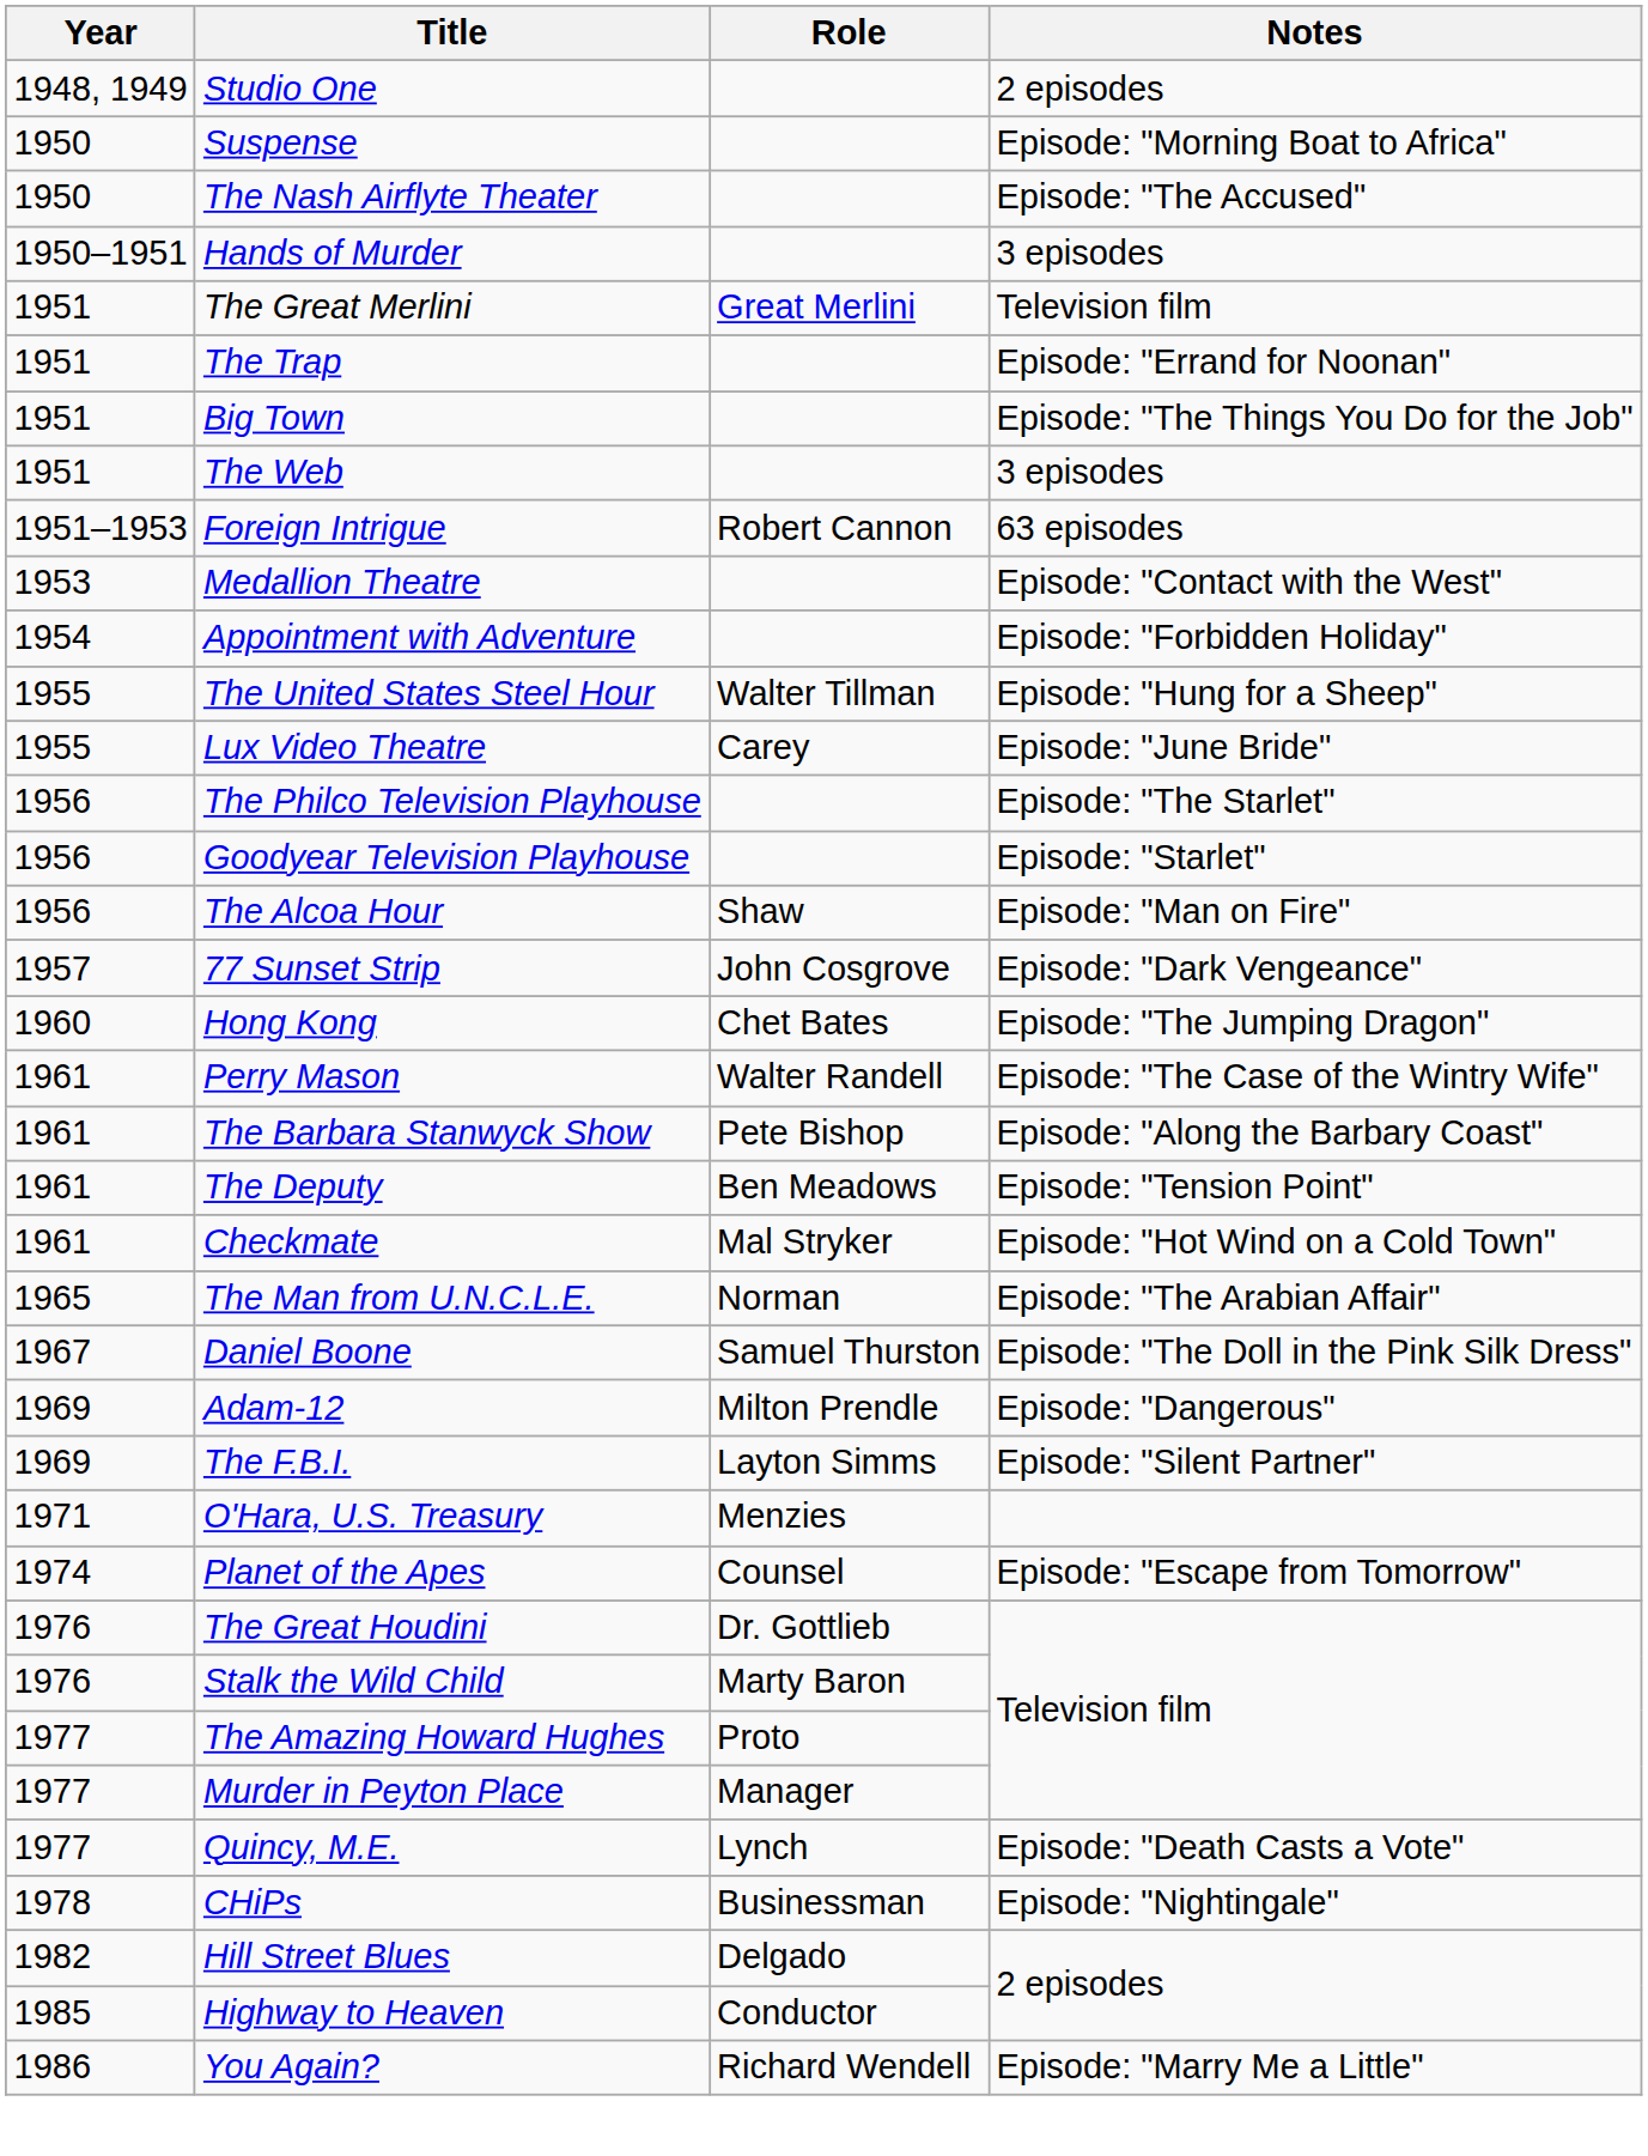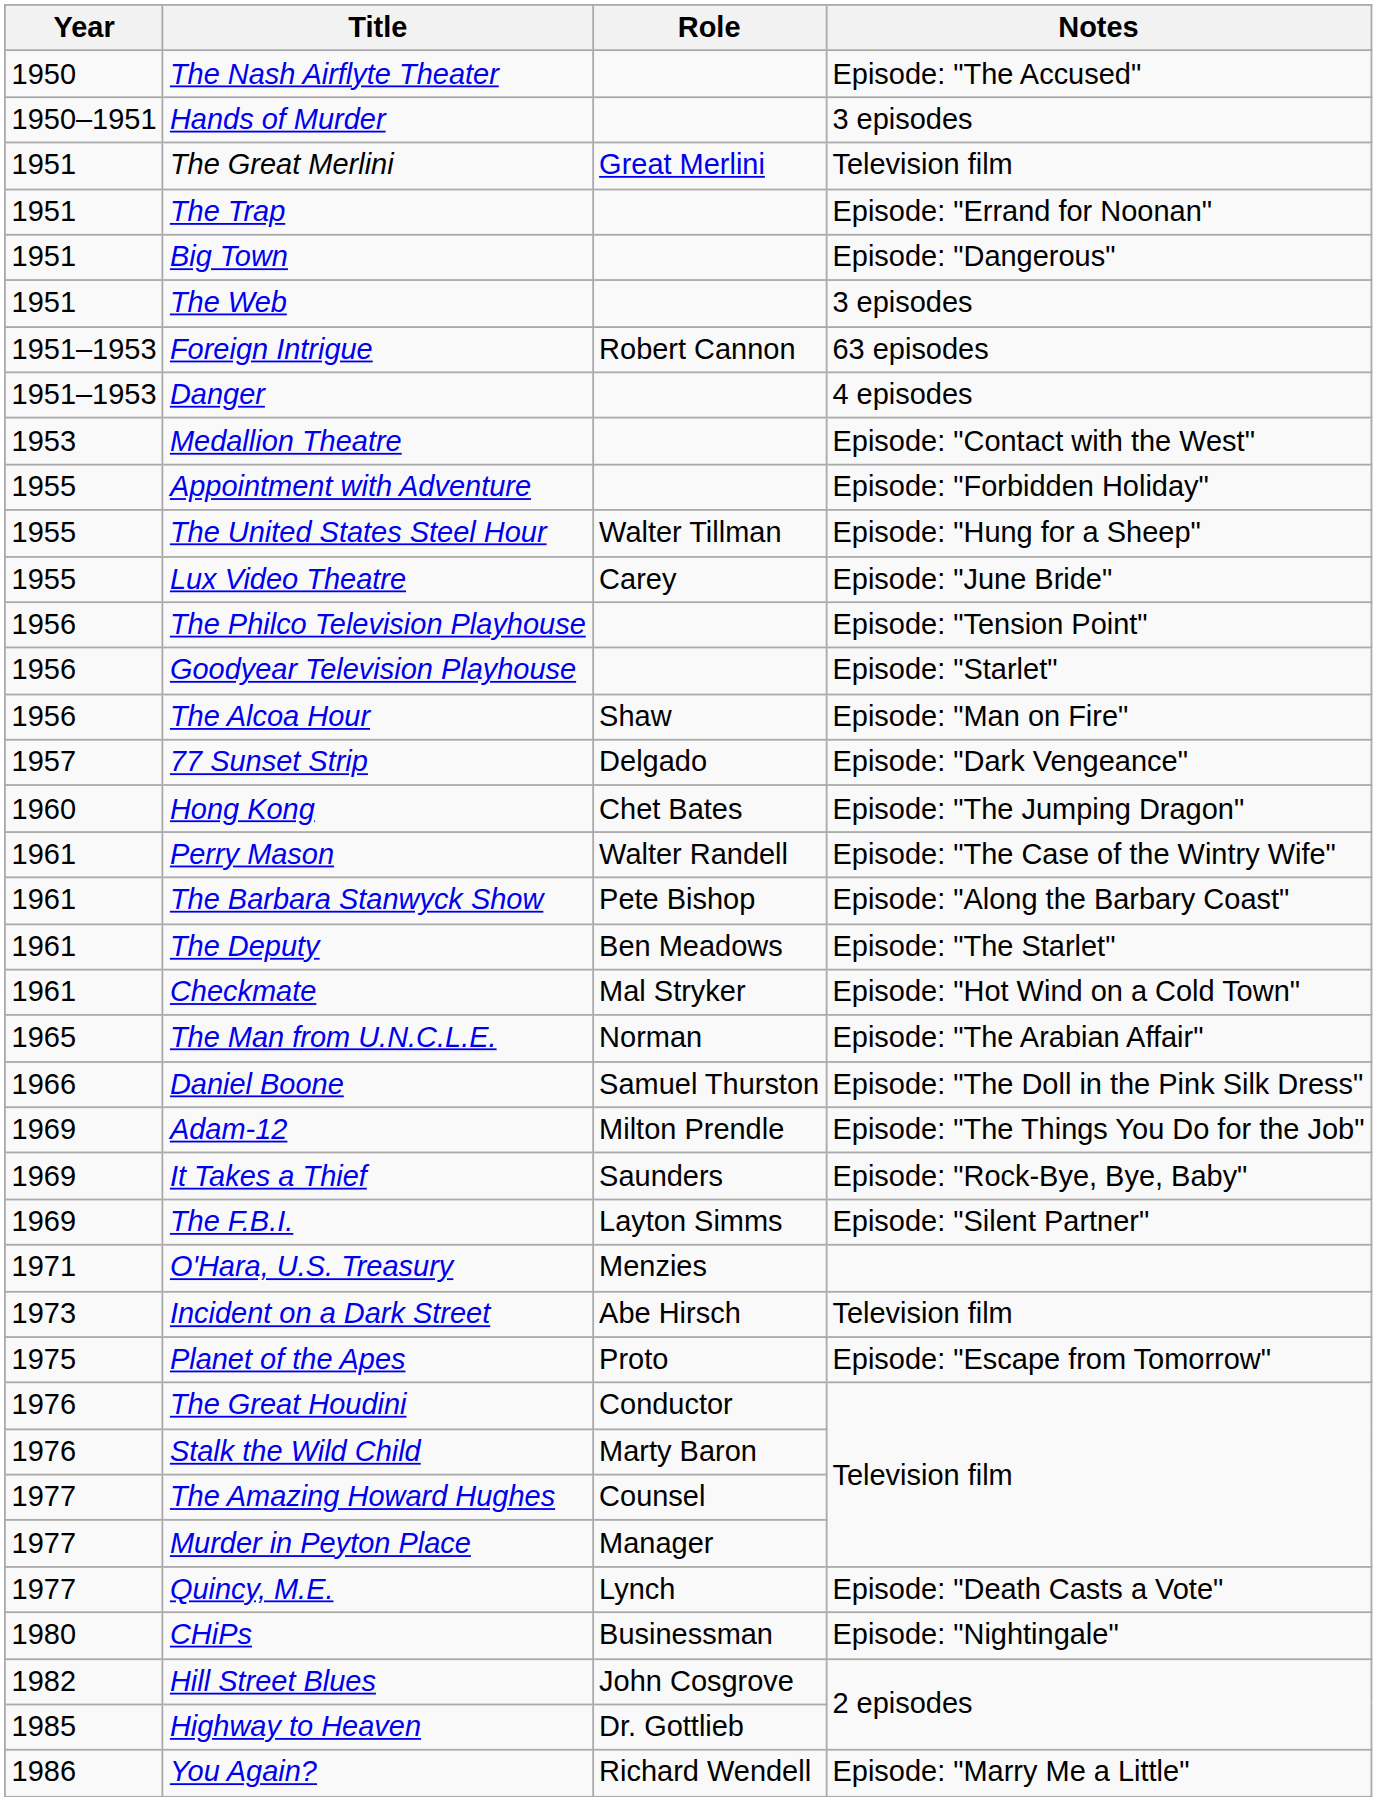- row: 1948, 1949 | Studio One | 2 episodes
- row: 1950 | Suspense | Episode: "Morning Boat to Africa"
Big Town | Notes: Episode: "The Things You Do for the Job" -> Episode: "Dangerous"
+ row: 1951–1953 | Danger | 4 episodes
Appointment with Adventure | Year: 1954 -> 1955
The Philco Television Playhouse | Notes: Episode: "The Starlet" -> Episode: "Tension Point"
77 Sunset Strip | Role: John Cosgrove -> Delgado
The Deputy | Notes: Episode: "Tension Point" -> Episode: "The Starlet"
Daniel Boone | Year: 1967 -> 1966
Adam-12 | Notes: Episode: "Dangerous" -> Episode: "The Things You Do for the Job"
+ row: 1969 | It Takes a Thief | Saunders | Episode: "Rock-Bye, Bye, Baby"
+ row: 1973 | Incident on a Dark Street | Abe Hirsch | Television film
Planet of the Apes | Year: 1974 -> 1975
Planet of the Apes | Role: Counsel -> Proto
The Great Houdini | Role: Dr. Gottlieb -> Conductor
The Amazing Howard Hughes | Role: Proto -> Counsel
CHiPs | Year: 1978 -> 1980
Hill Street Blues | Role: Delgado -> John Cosgrove
Highway to Heaven | Role: Conductor -> Dr. Gottlieb
